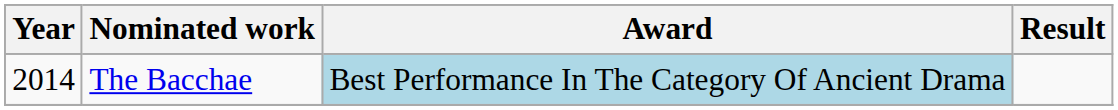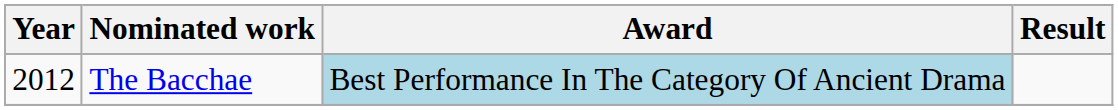The Bacchae | Year: 2014 -> 2012
